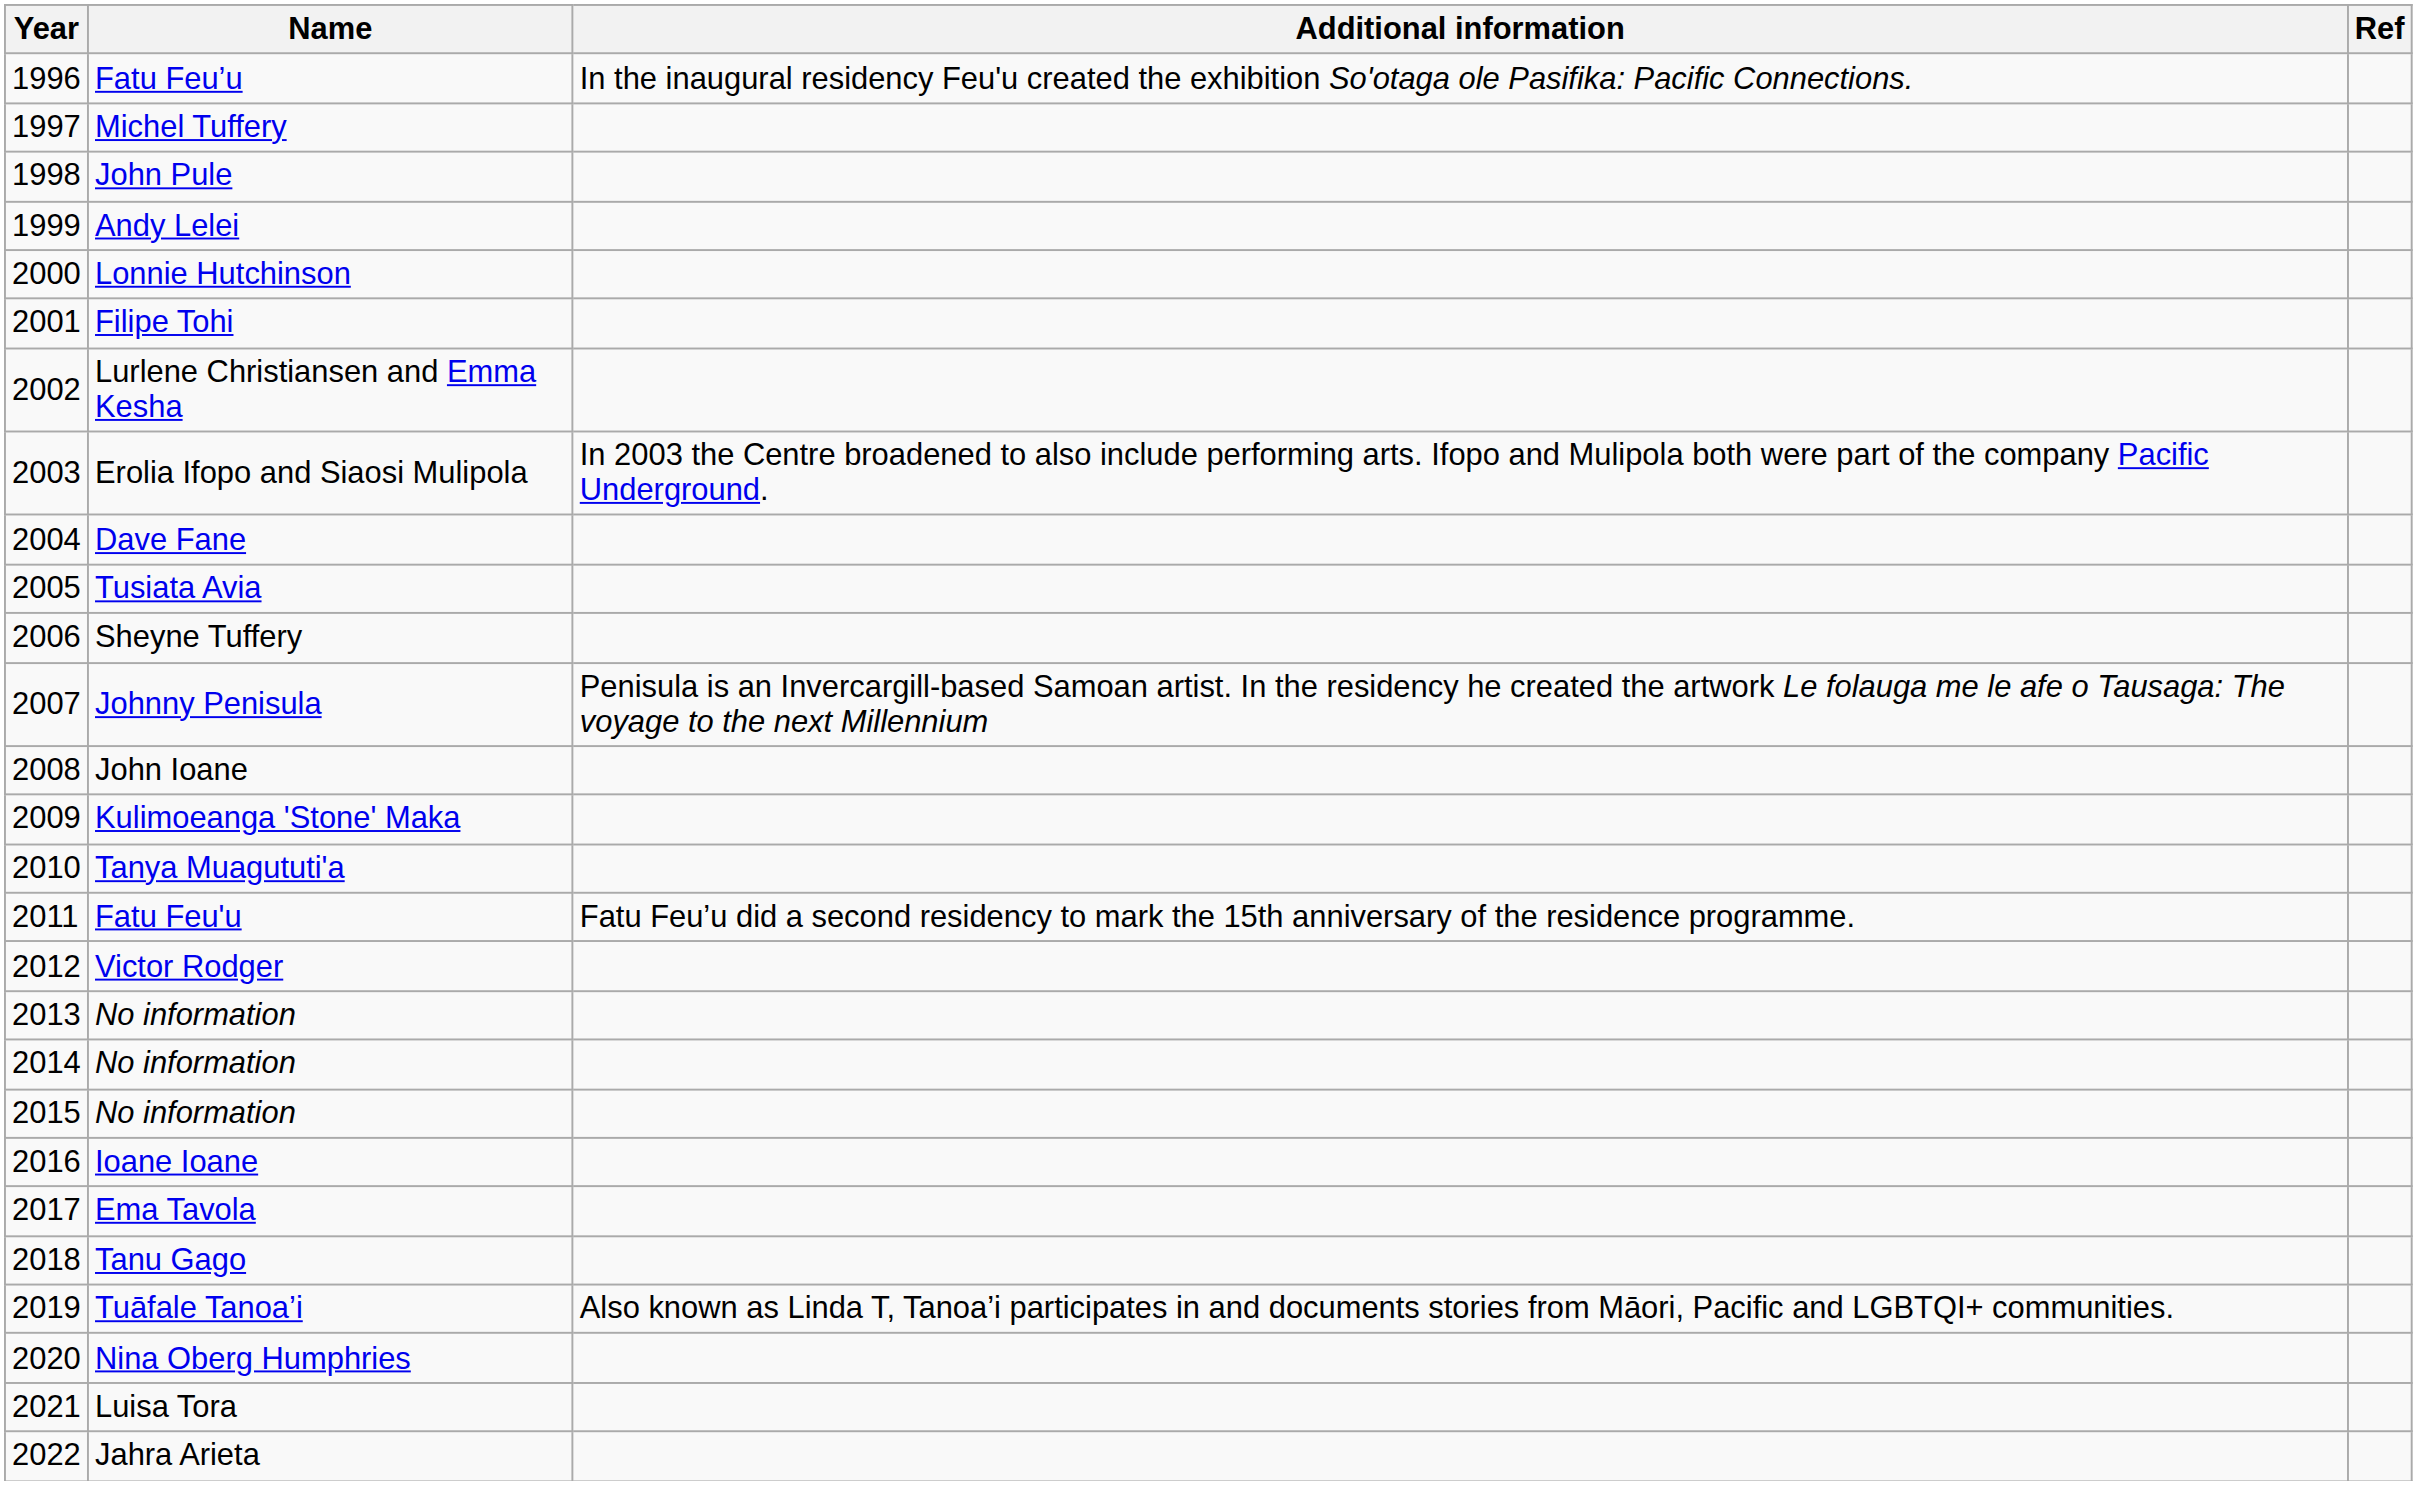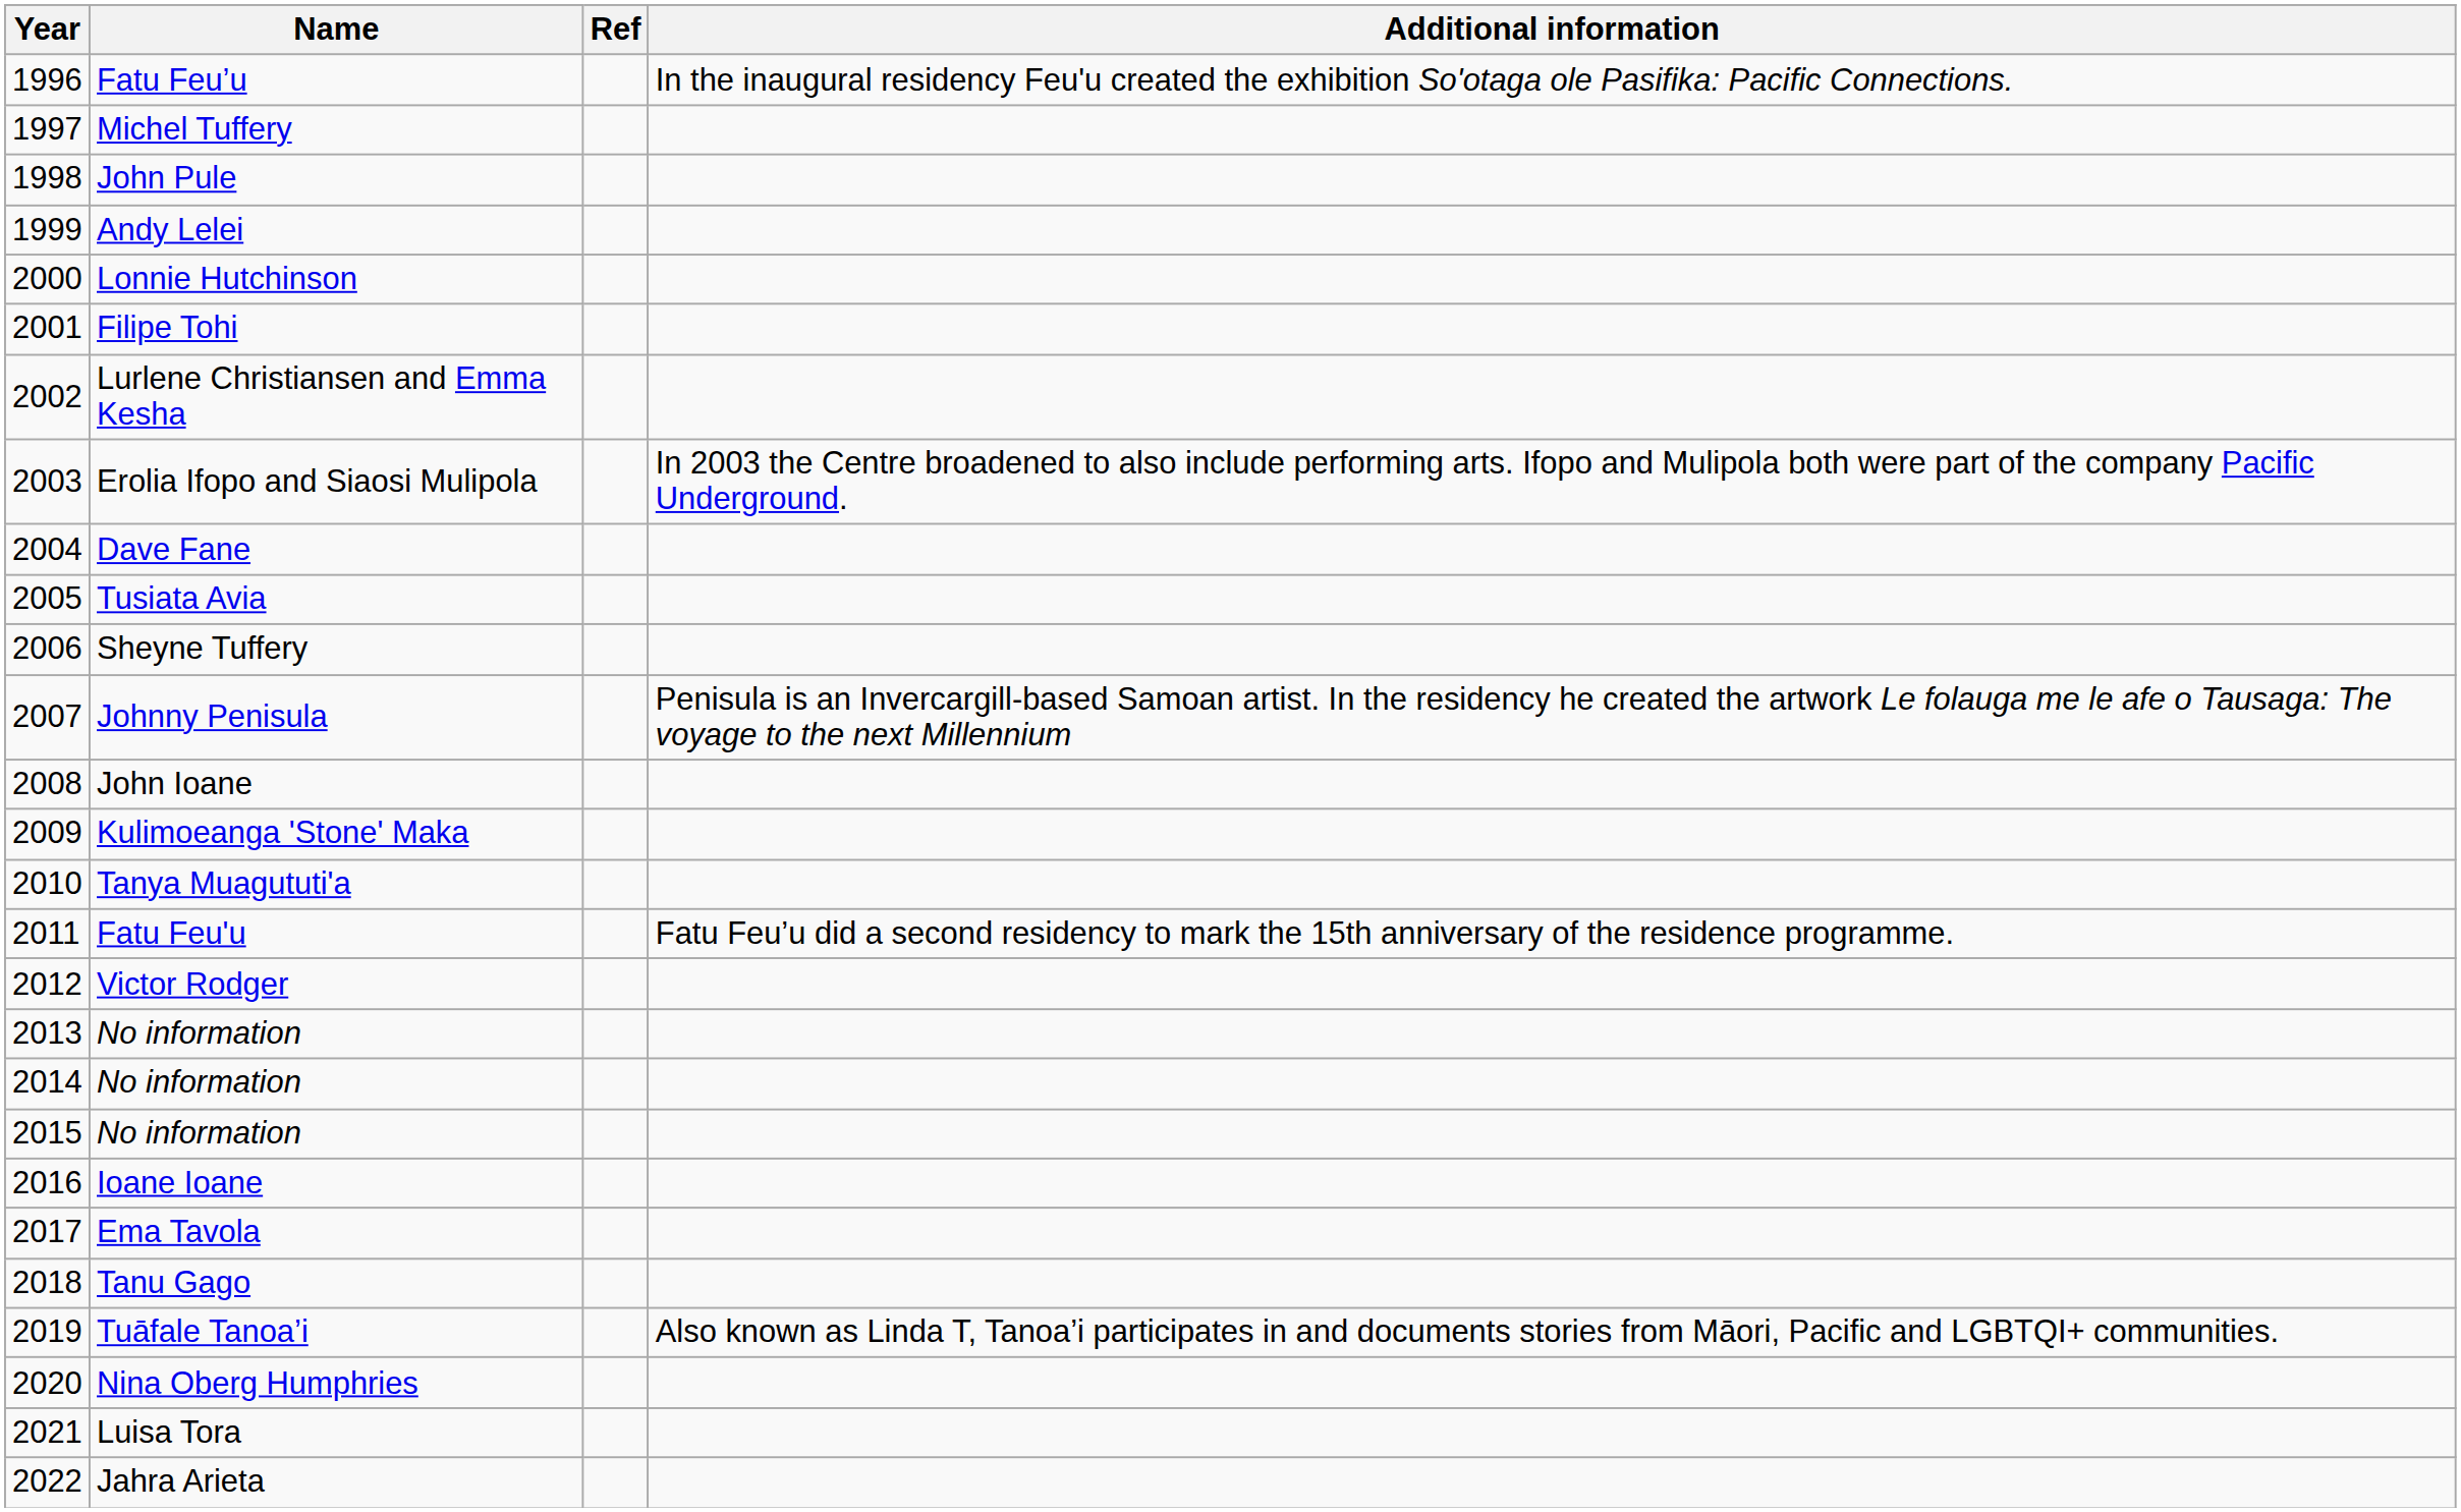columns swapped: Additional information <-> Ref
